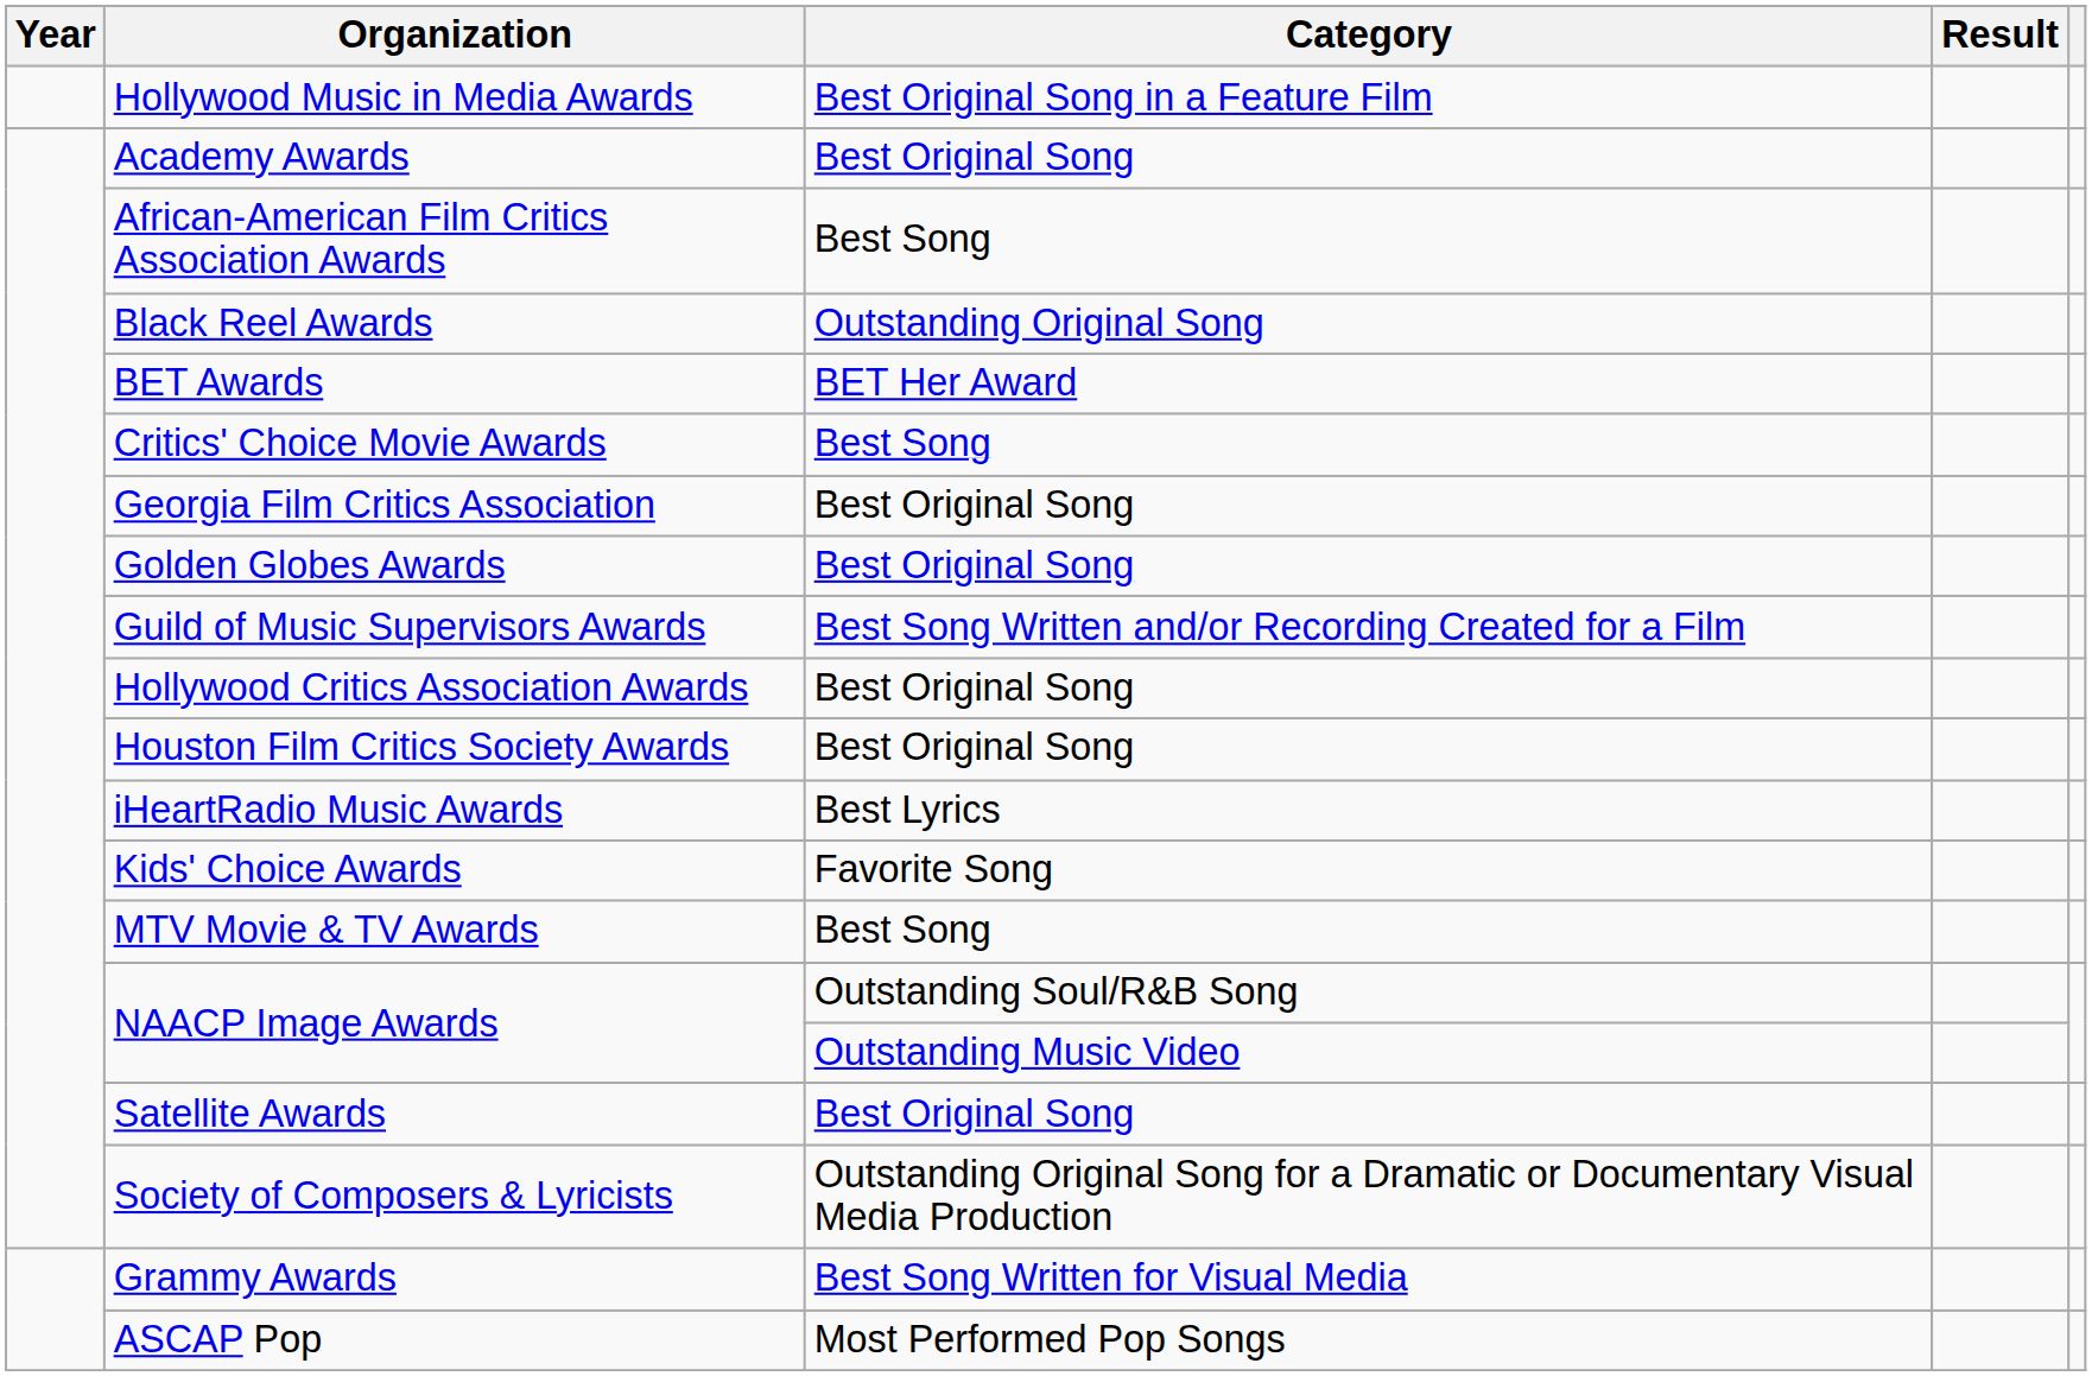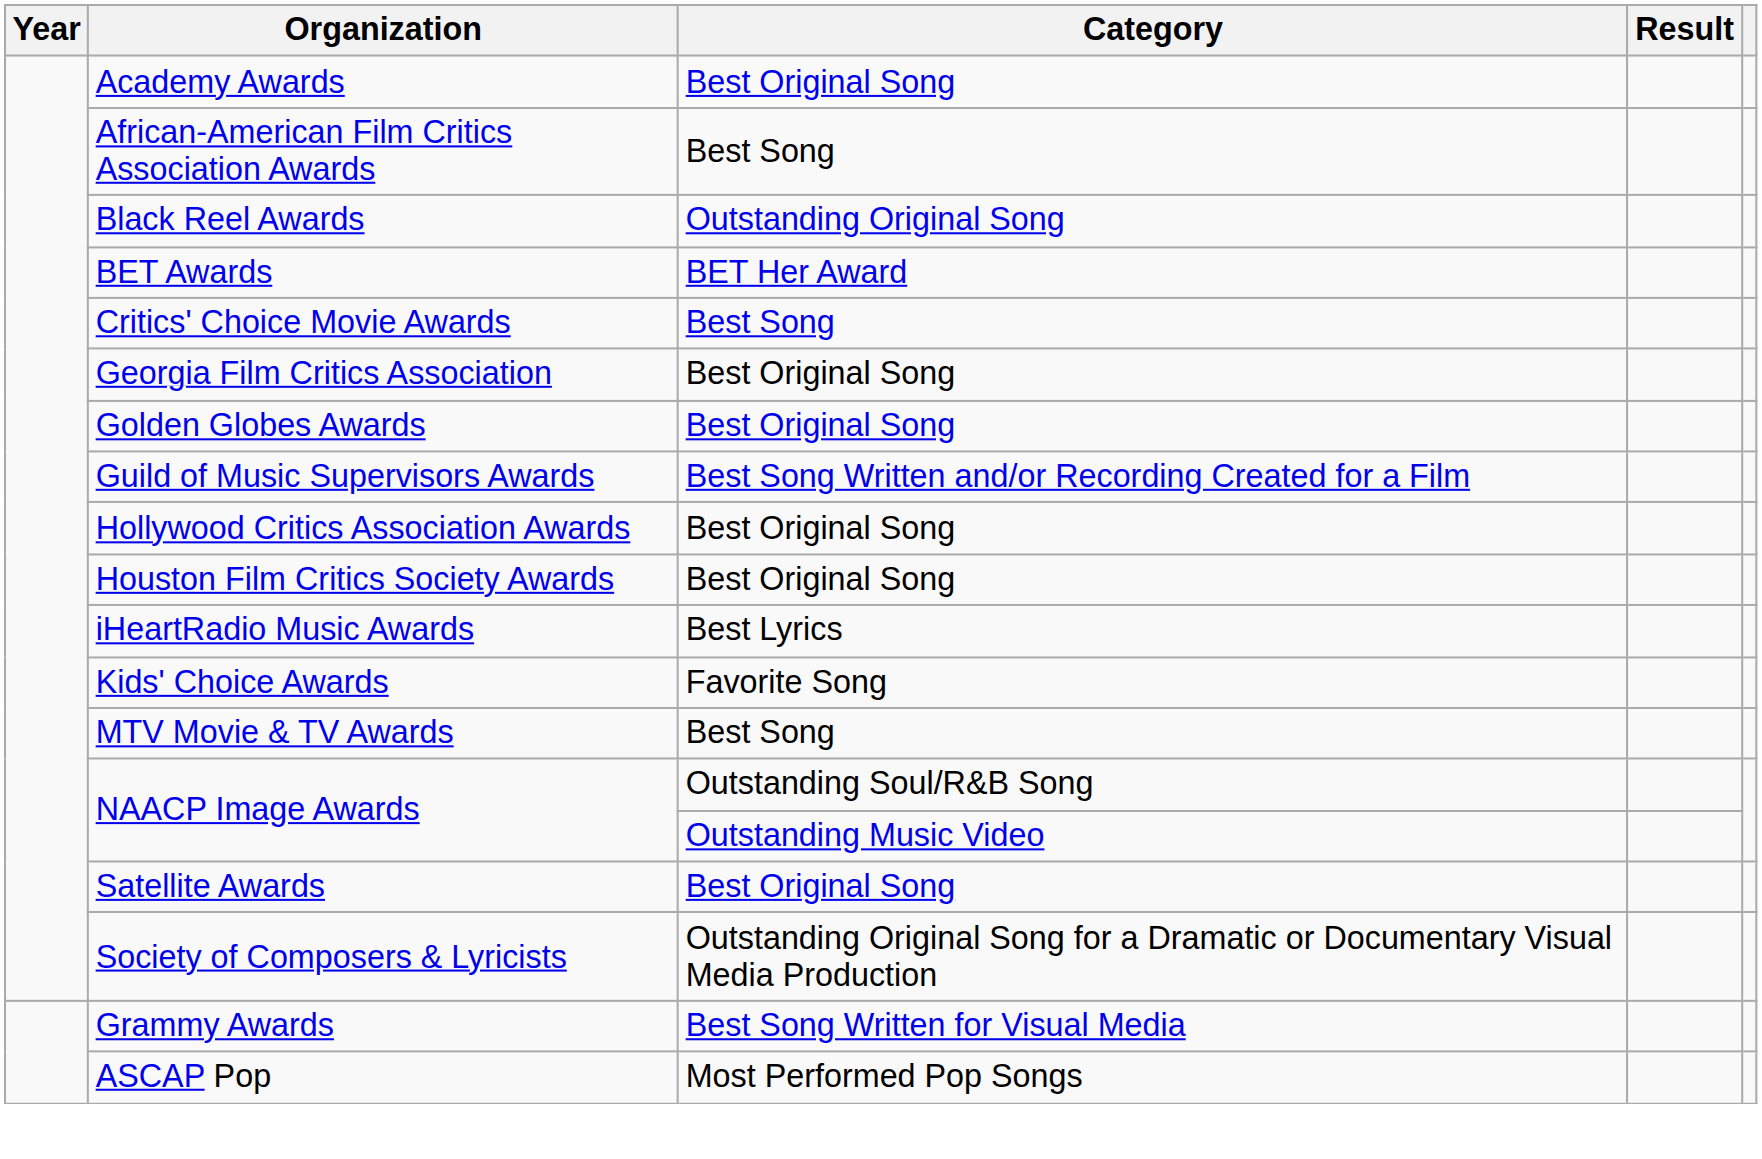- row: Hollywood Music in Media Awards | Best Original Song in a Feature Film
